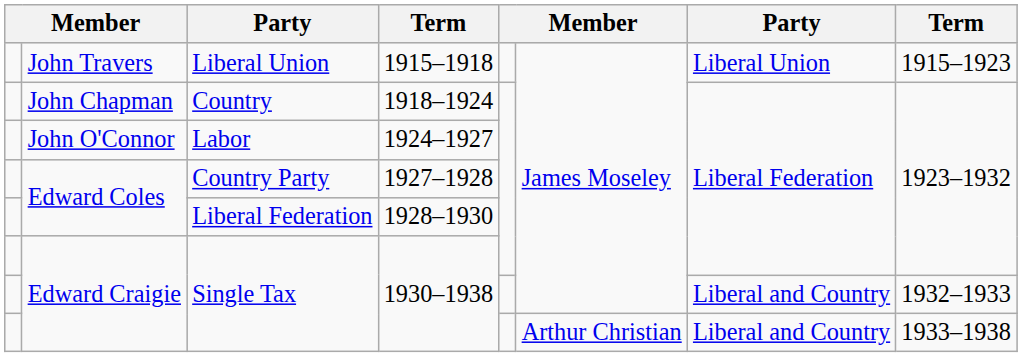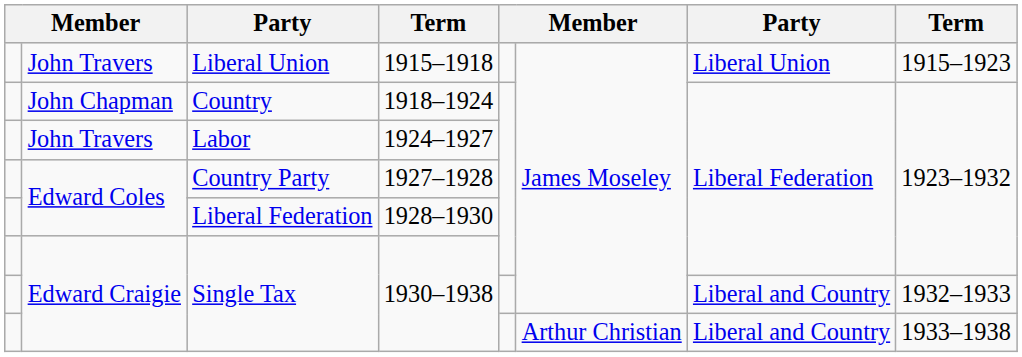Labor | column 2: John O'Connor -> John Travers
